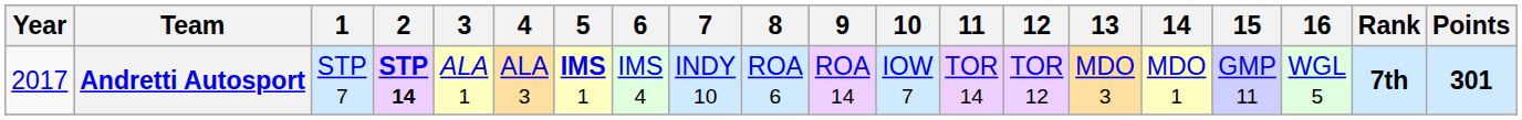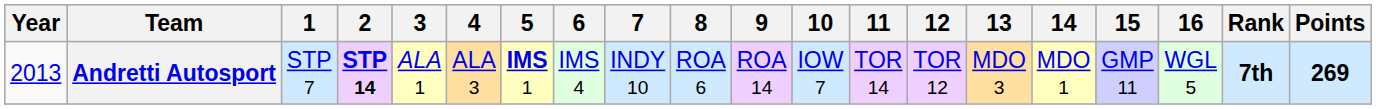Andretti Autosport | Year: 2017 -> 2013
Andretti Autosport | Points: 301 -> 269
